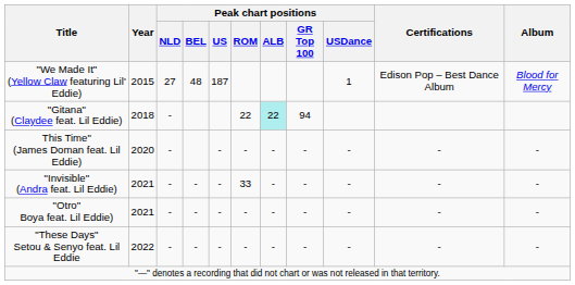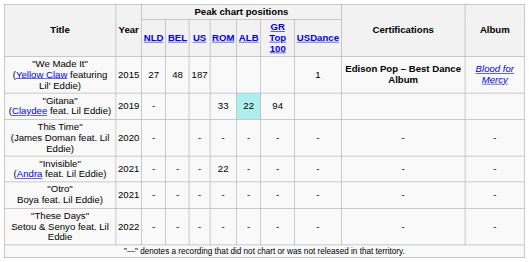"We Made It" (Yellow Claw featuring Lil' Eddie) | Certifications: normal -> bold
"Gitana" (Claydee feat. Lil Eddie) | Year: 2018 -> 2019
"Gitana" (Claydee feat. Lil Eddie) | Peak chart positions / ROM: 22 -> 33
"Invisible" (Andra feat. Lil Eddie) | Peak chart positions / ROM: 33 -> 22
